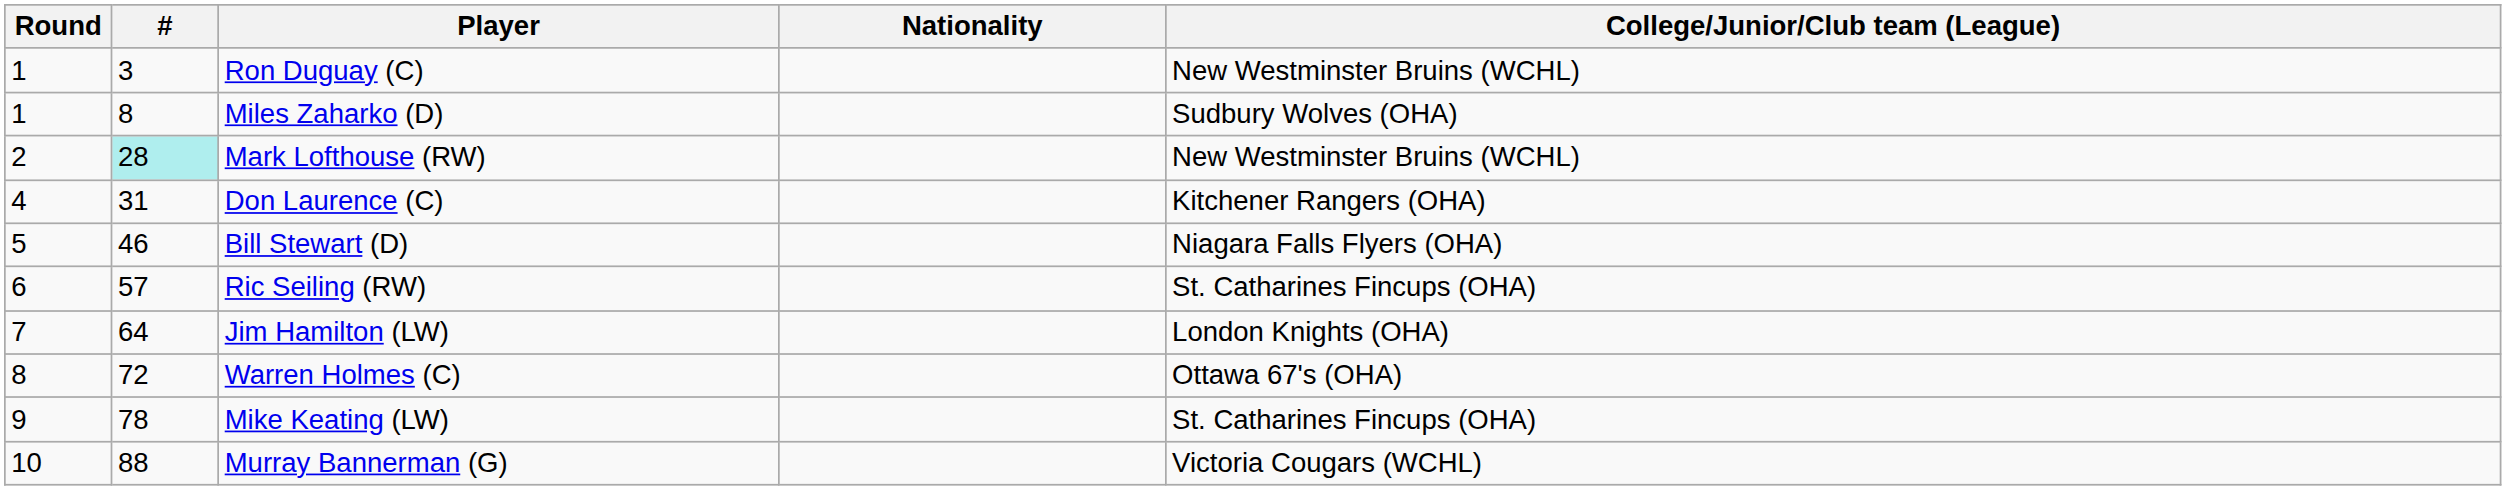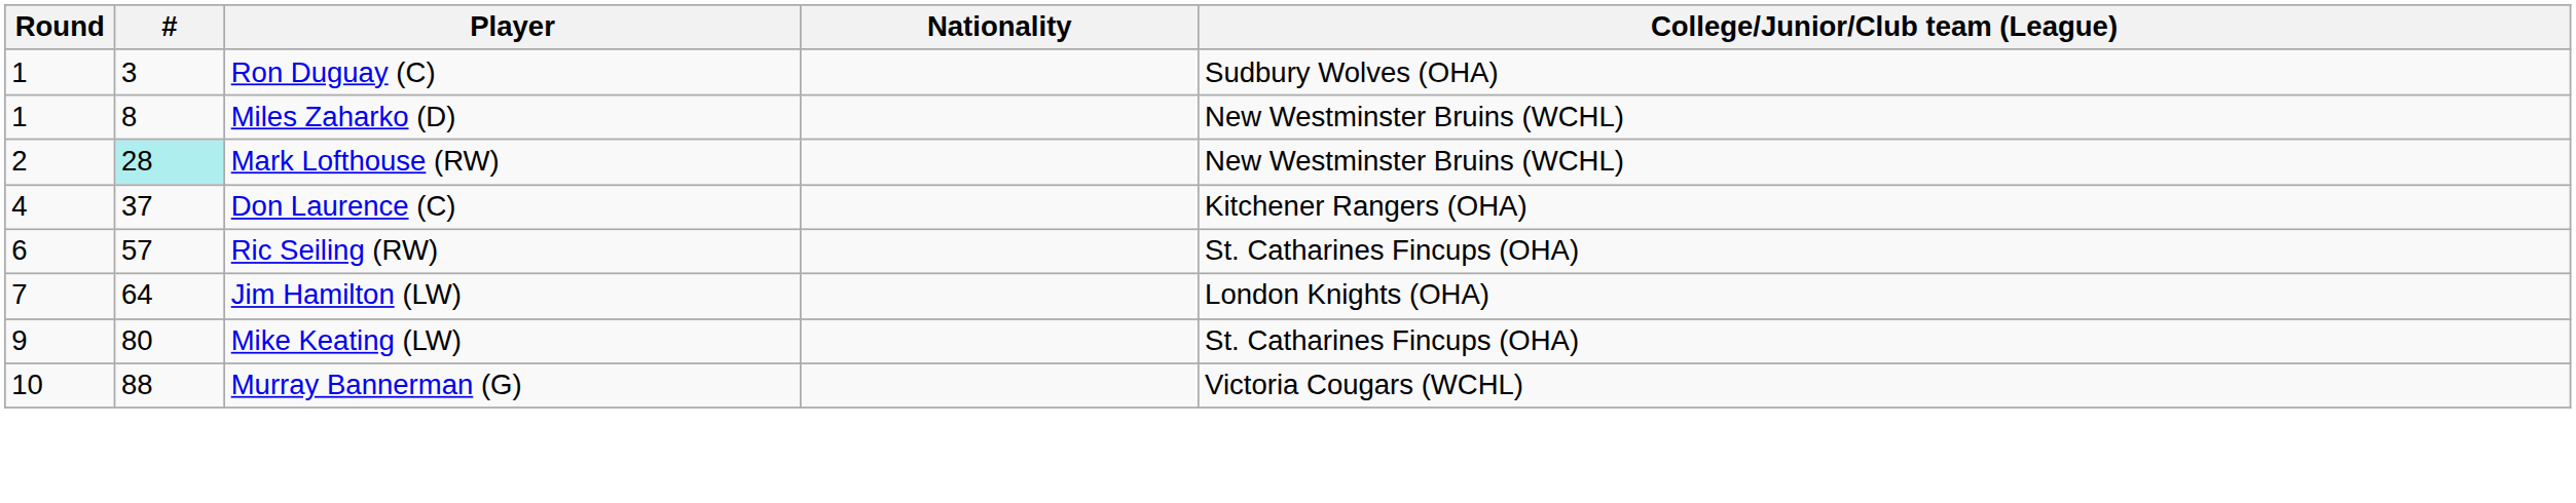Ron Duguay (C) | College/Junior/Club team (League): New Westminster Bruins (WCHL) -> Sudbury Wolves (OHA)
Miles Zaharko (D) | College/Junior/Club team (League): Sudbury Wolves (OHA) -> New Westminster Bruins (WCHL)
Don Laurence (C) | #: 31 -> 37
- row: 5 | 46 | Bill Stewart (D) | Niagara Falls Flyers (OHA)
- row: 8 | 72 | Warren Holmes (C) | Ottawa 67's (OHA)
Mike Keating (LW) | #: 78 -> 80
